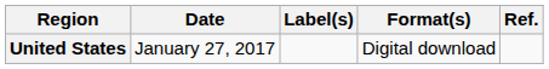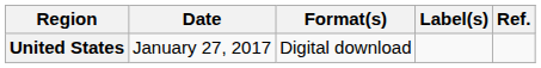columns swapped: Label(s) <-> Format(s)
